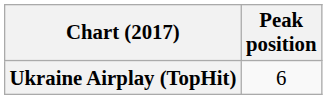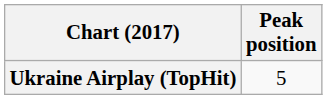Ukraine Airplay (TopHit) | Peak position: 6 -> 5
